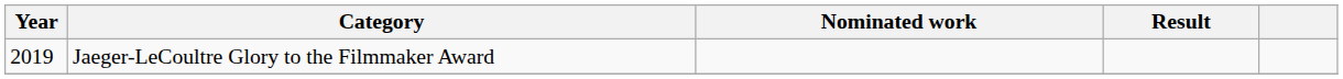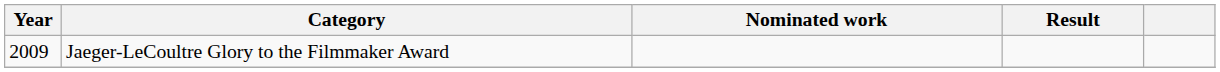Jaeger-LeCoultre Glory to the Filmmaker Award | Year: 2019 -> 2009
